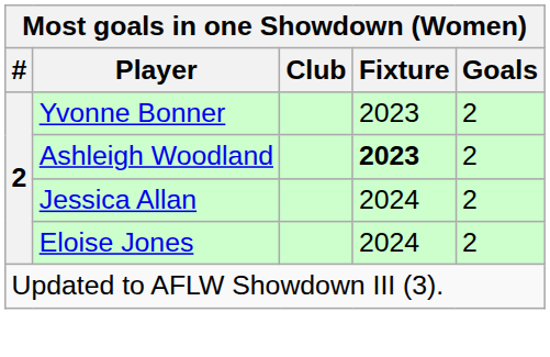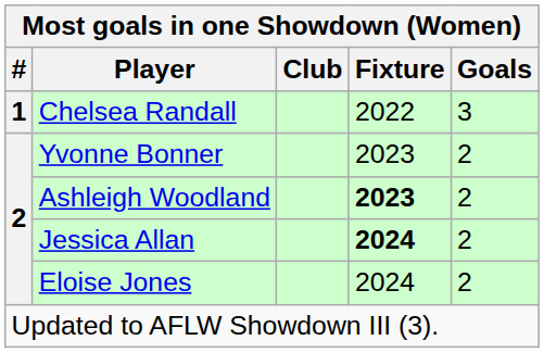+ row: 1 | Chelsea Randall | 2022 | 3
Jessica Allan | Fixture: normal -> bold
